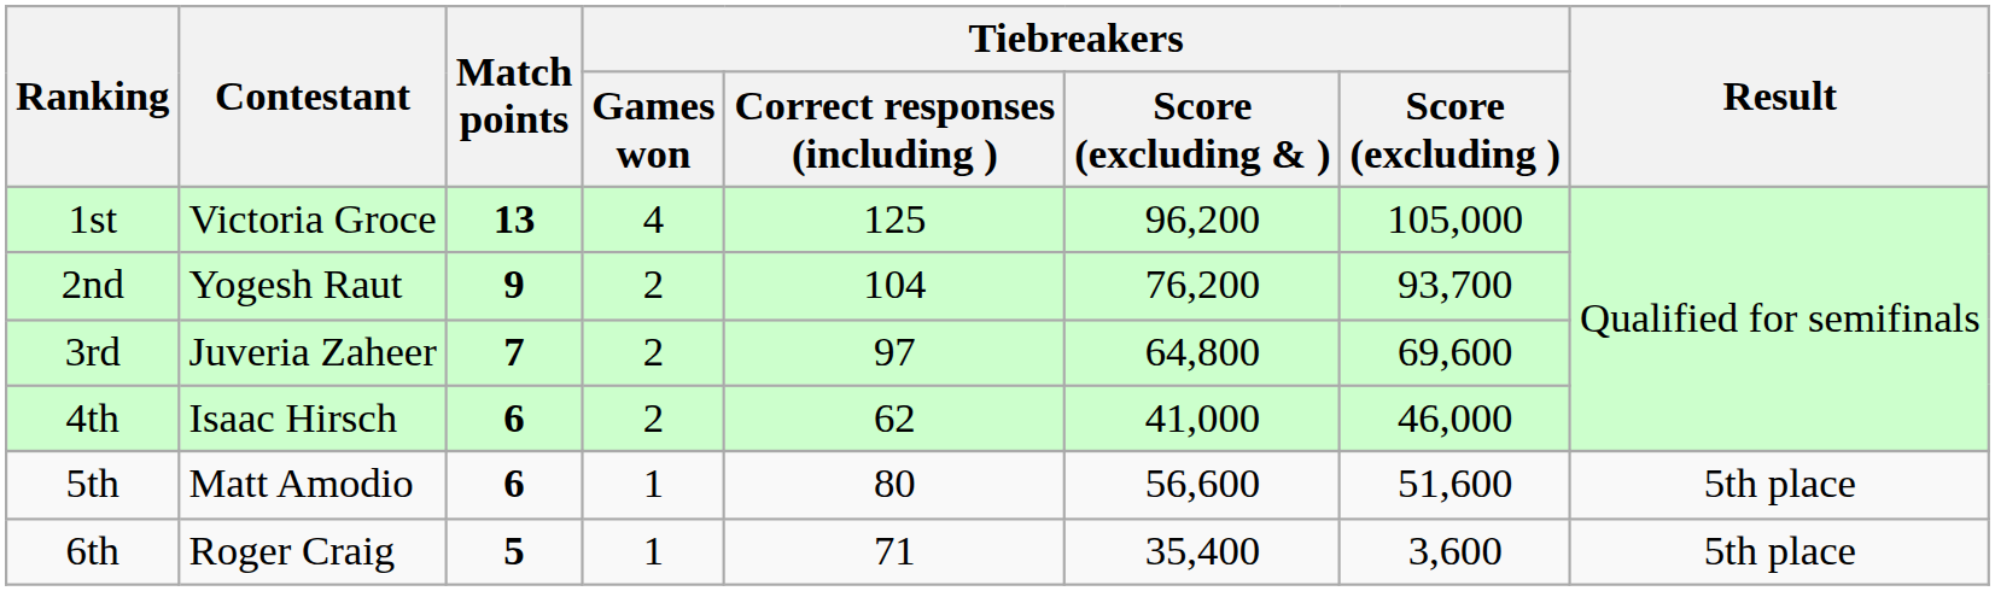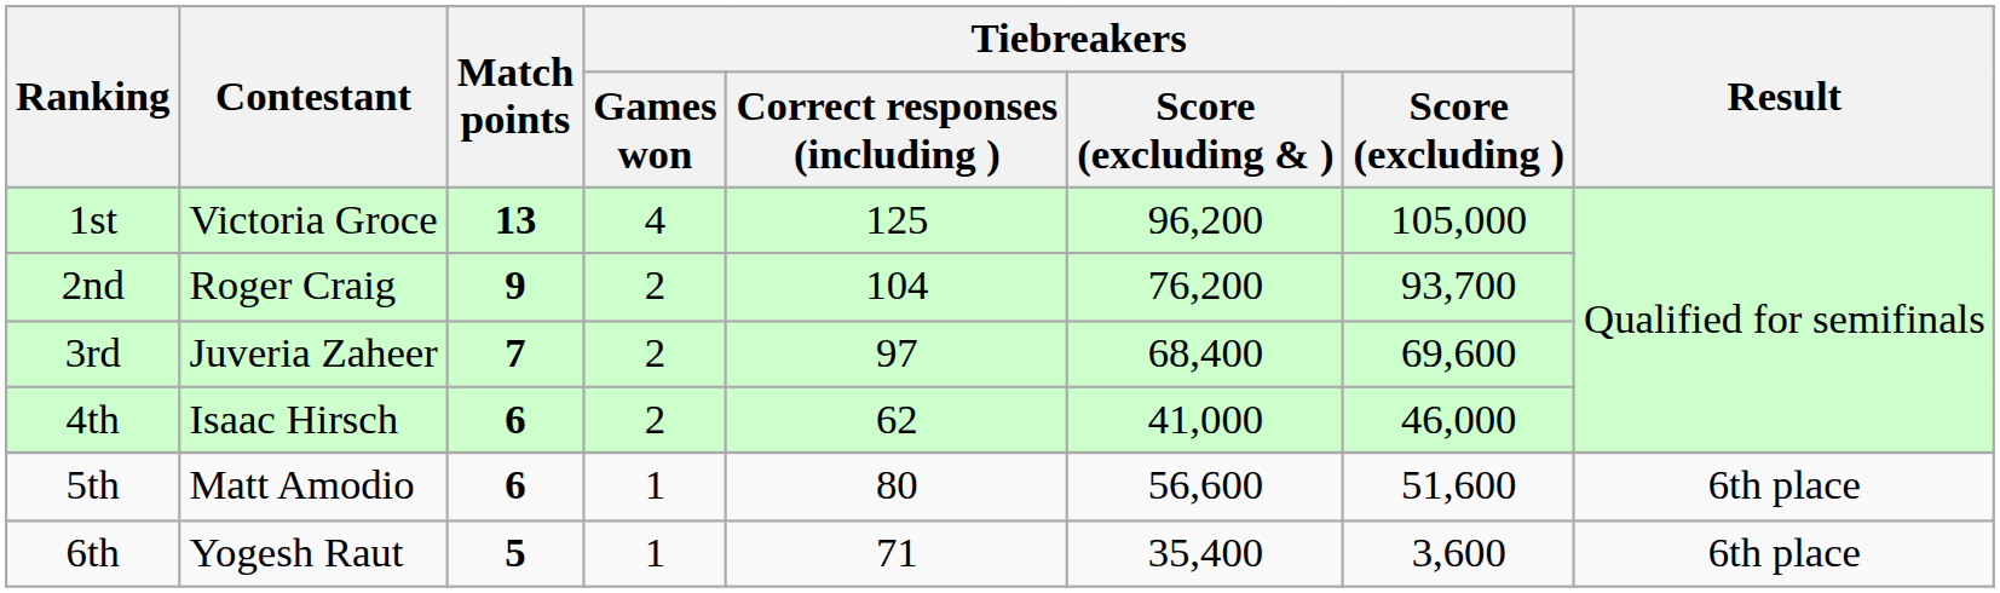2nd | Contestant: Yogesh Raut -> Roger Craig
3rd | Tiebreakers / Score (excluding & ): 64,800 -> 68,400
5th | Result: 5th place -> 6th place
6th | Contestant: Roger Craig -> Yogesh Raut
6th | Result: 5th place -> 6th place
